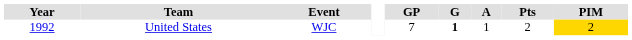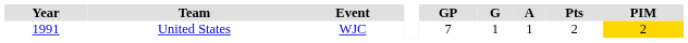United States | Year: 1992 -> 1991
United States | G: bold -> normal
